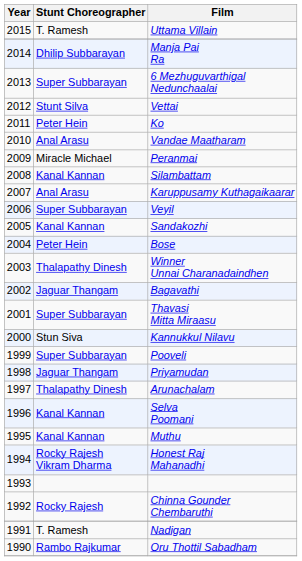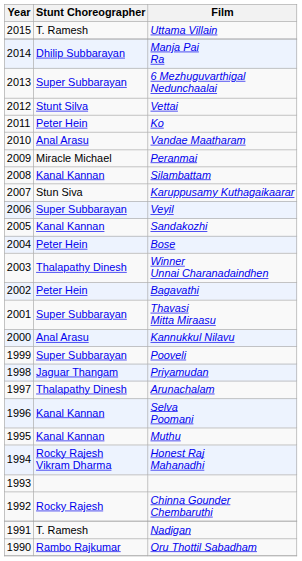Karuppusamy Kuthagaikaarar | Stunt Choreographer: Anal Arasu -> Stun Siva
Bagavathi | Stunt Choreographer: Jaguar Thangam -> Peter Hein
Kannukkul Nilavu | Stunt Choreographer: Stun Siva -> Anal Arasu
